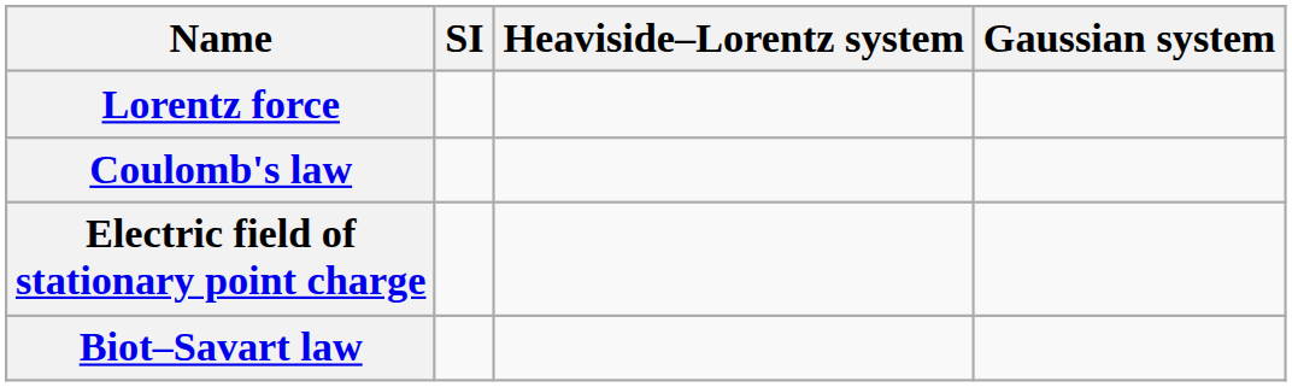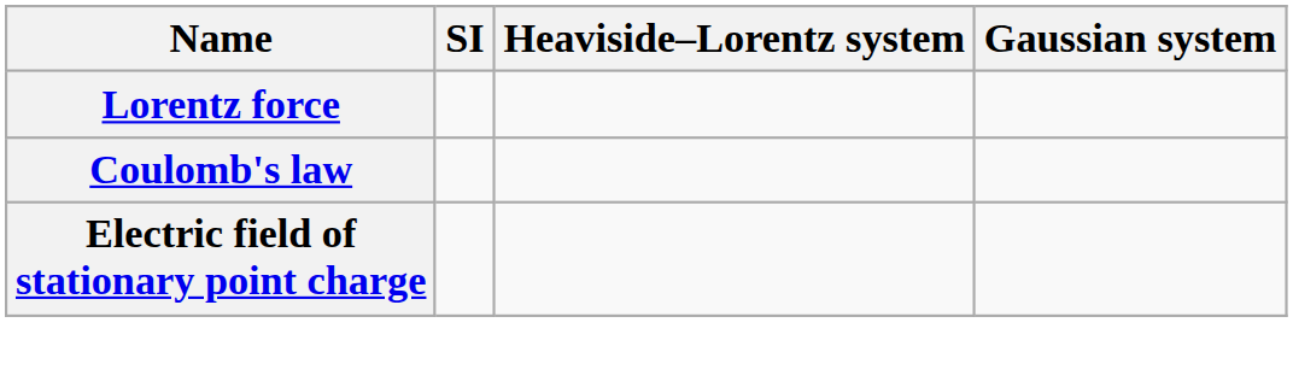- row: Biot–Savart law
